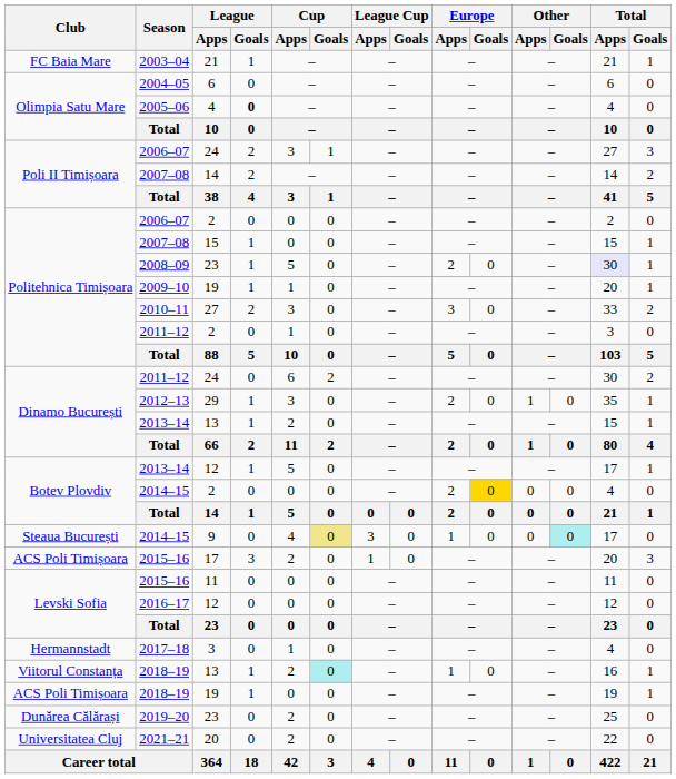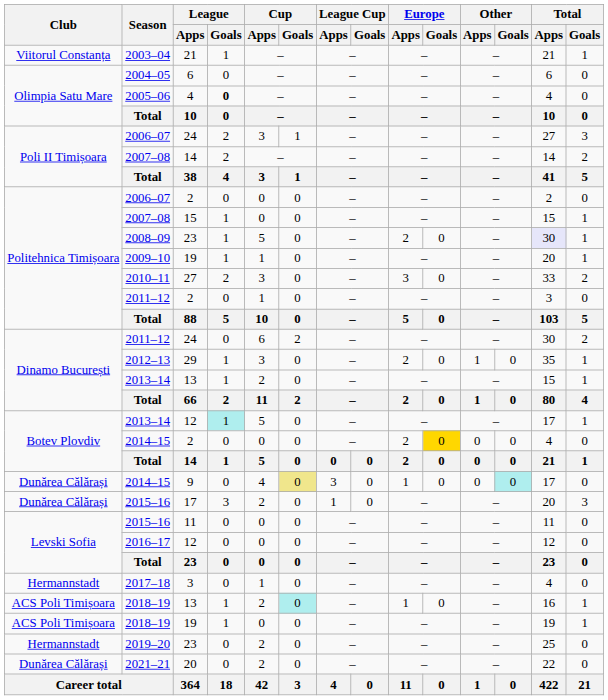2003–04 | Club: FC Baia Mare -> Viitorul Constanța
2013–14 / 12 | League / Goals: no background -> paleturquoise background
2014–15 / 9 | Club: Steaua București -> Dunărea Călărași
2015–16 / 17 | Club: ACS Poli Timișoara -> Dunărea Călărași
2018–19 / 13 | Club: Viitorul Constanța -> ACS Poli Timișoara
2019–20 | Club: Dunărea Călărași -> Hermannstadt
2021–21 | Club: Universitatea Cluj -> Dunărea Călărași
